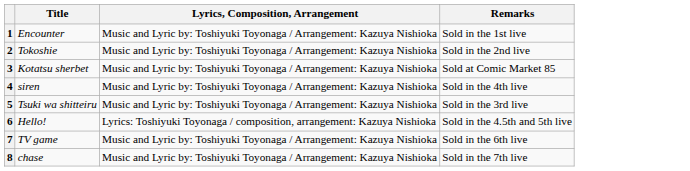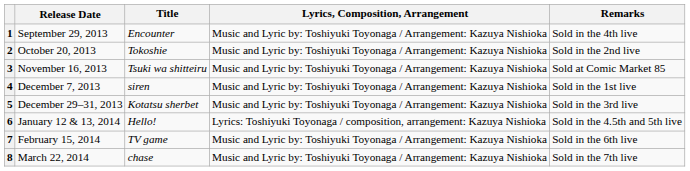+ column: Release Date | September 29, 2013 | October 20, 2013 | November 16, 2013 | December 7, 2013 | December 29–31, 2013 | January 12 & 13, 2014 | February 15, 2014 | March 22, 2014
1 | Remarks: Sold in the 1st live -> Sold in the 4th live
3 | Title: Kotatsu sherbet -> Tsuki wa shitteiru
4 | Remarks: Sold in the 4th live -> Sold in the 1st live
5 | Title: Tsuki wa shitteiru -> Kotatsu sherbet
